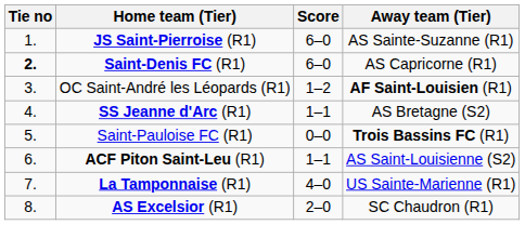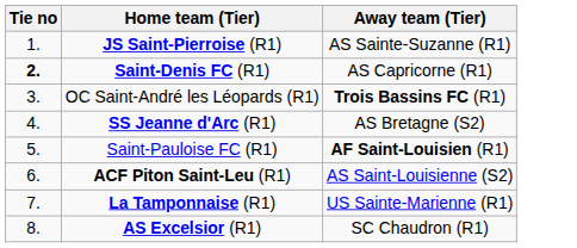- column: Score | 6–0 | 6–0 | 1–2 | 1–1 | 0–0 | 1–1 | 4–0 | 2–0
OC Saint-André les Léopards (R1) | Away team (Tier): AF Saint-Louisien (R1) -> Trois Bassins FC (R1)
Saint-Pauloise FC (R1) | Away team (Tier): Trois Bassins FC (R1) -> AF Saint-Louisien (R1)
